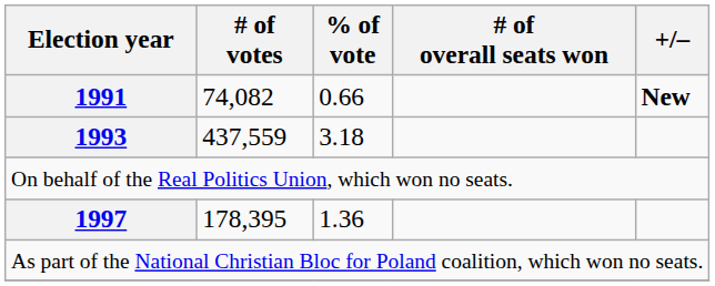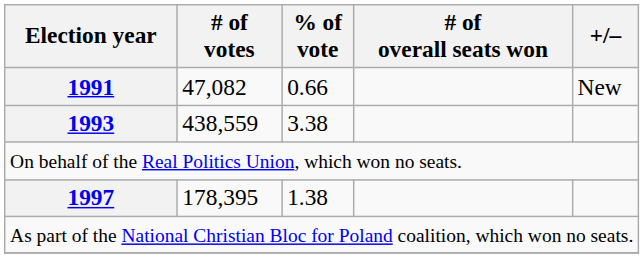1991 | # of votes: 74,082 -> 47,082
1991 | +/–: bold -> normal
1993 | # of votes: 437,559 -> 438,559
1993 | % of vote: 3.18 -> 3.38
1997 | % of vote: 1.36 -> 1.38
